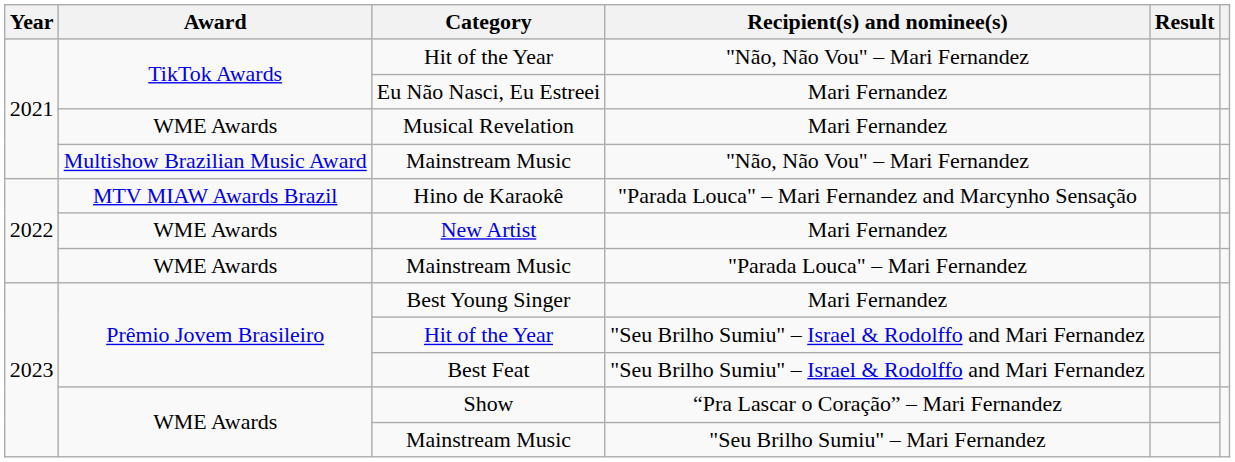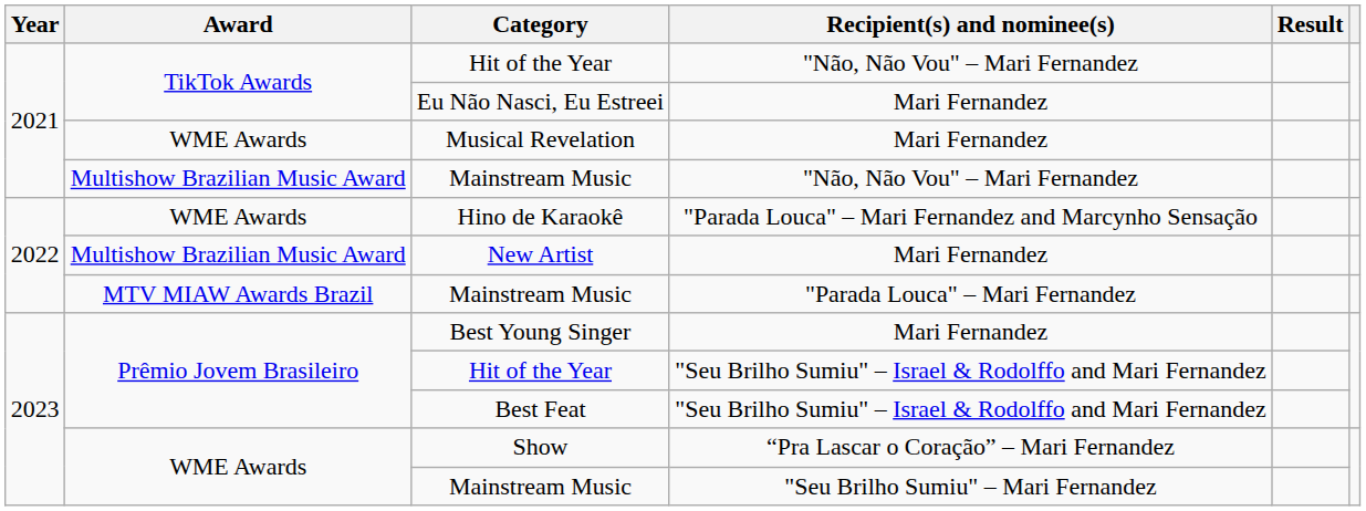Hino de Karaokê | Award: MTV MIAW Awards Brazil -> WME Awards
New Artist | Award: WME Awards -> Multishow Brazilian Music Award
Mainstream Music / "Parada Louca" – Mari Fernandez | Award: WME Awards -> MTV MIAW Awards Brazil
